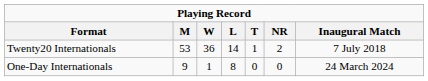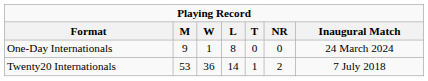rows swapped: One-Day Internationals <-> Twenty20 Internationals
